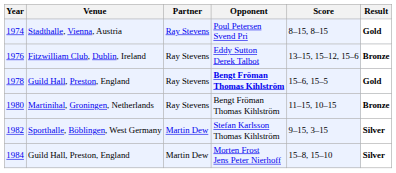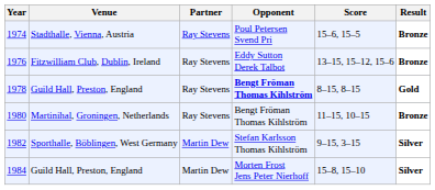1974 | Score: 8–15, 8–15 -> 15–6, 15–5
1974 | Result: Gold -> Bronze
1978 | Score: 15–6, 15–5 -> 8–15, 8–15
